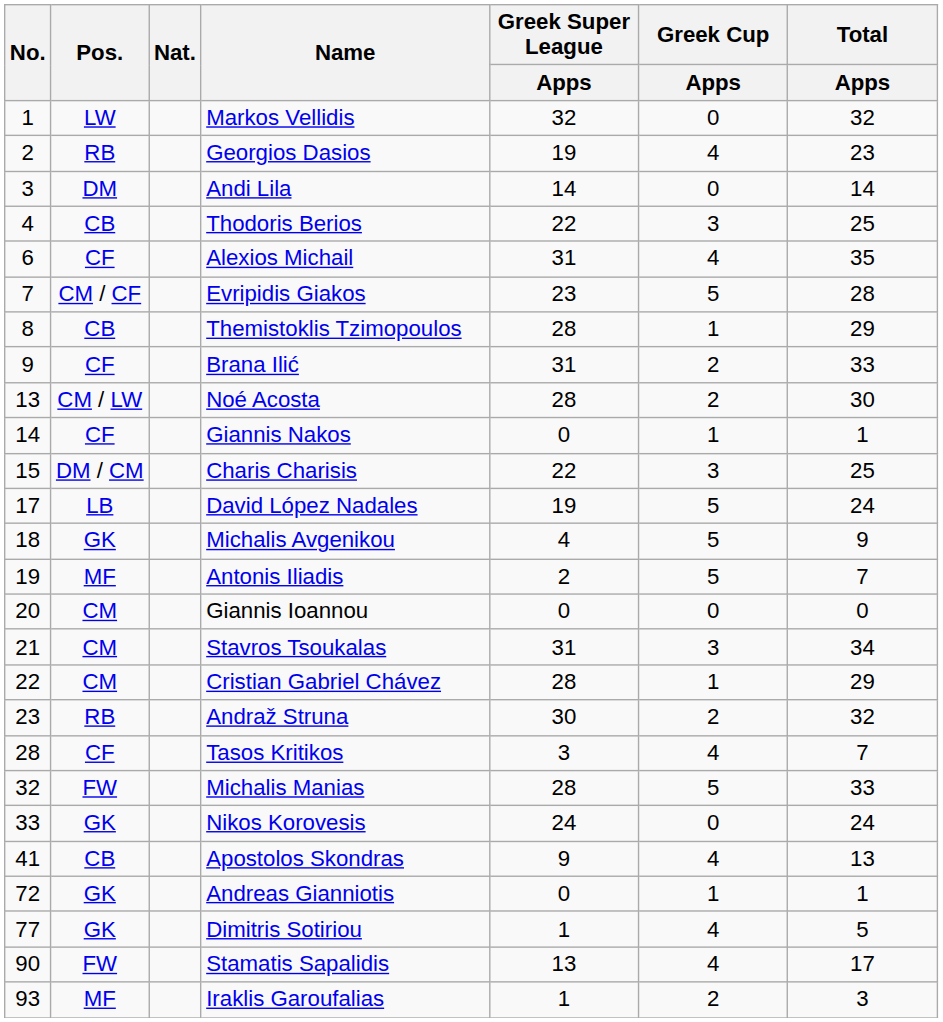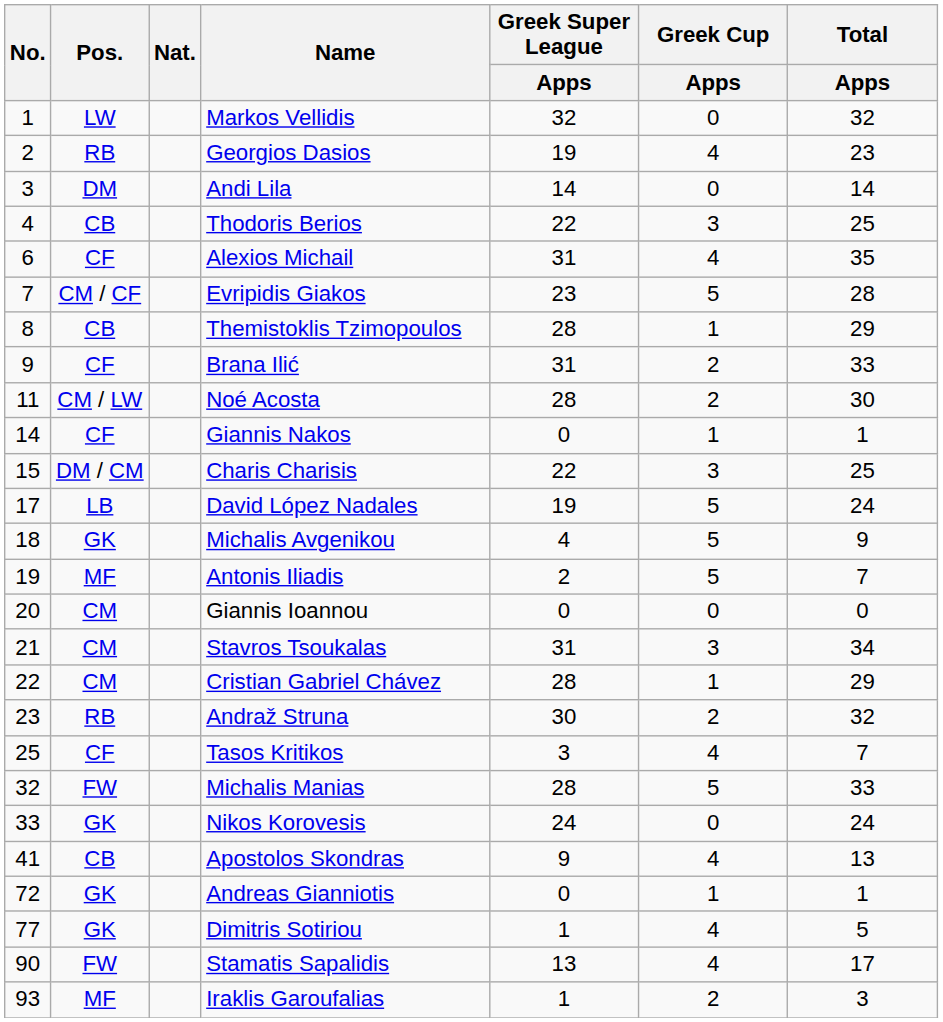Noé Acosta | No.: 13 -> 11
Tasos Kritikos | No.: 28 -> 25
